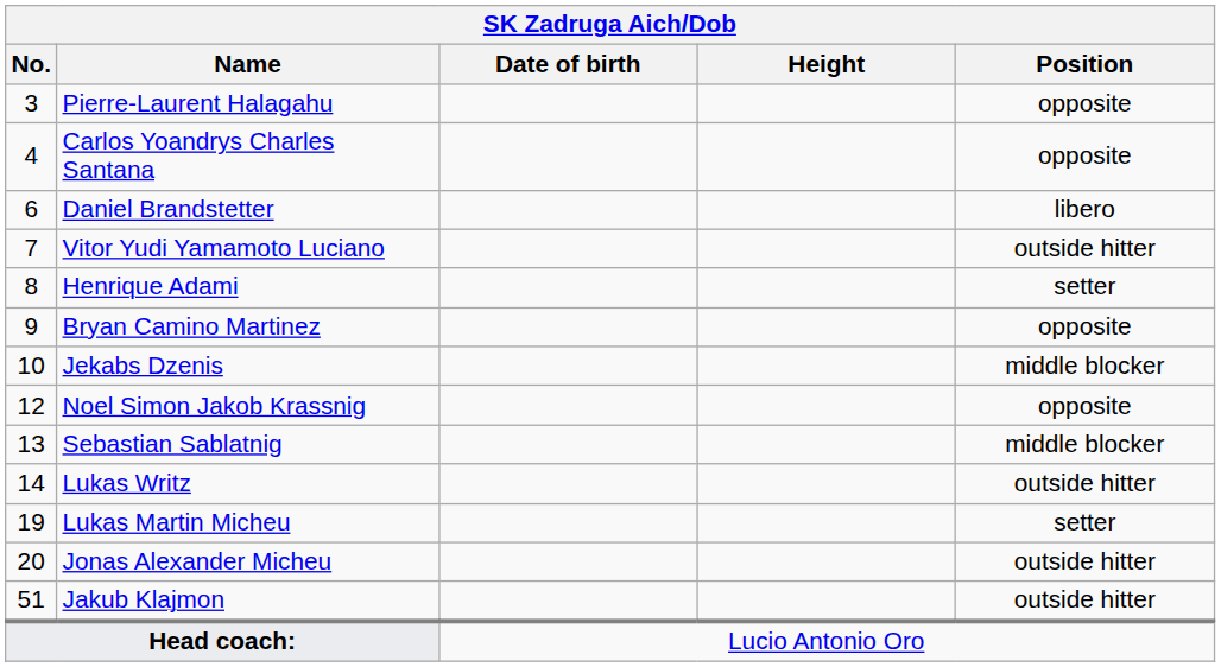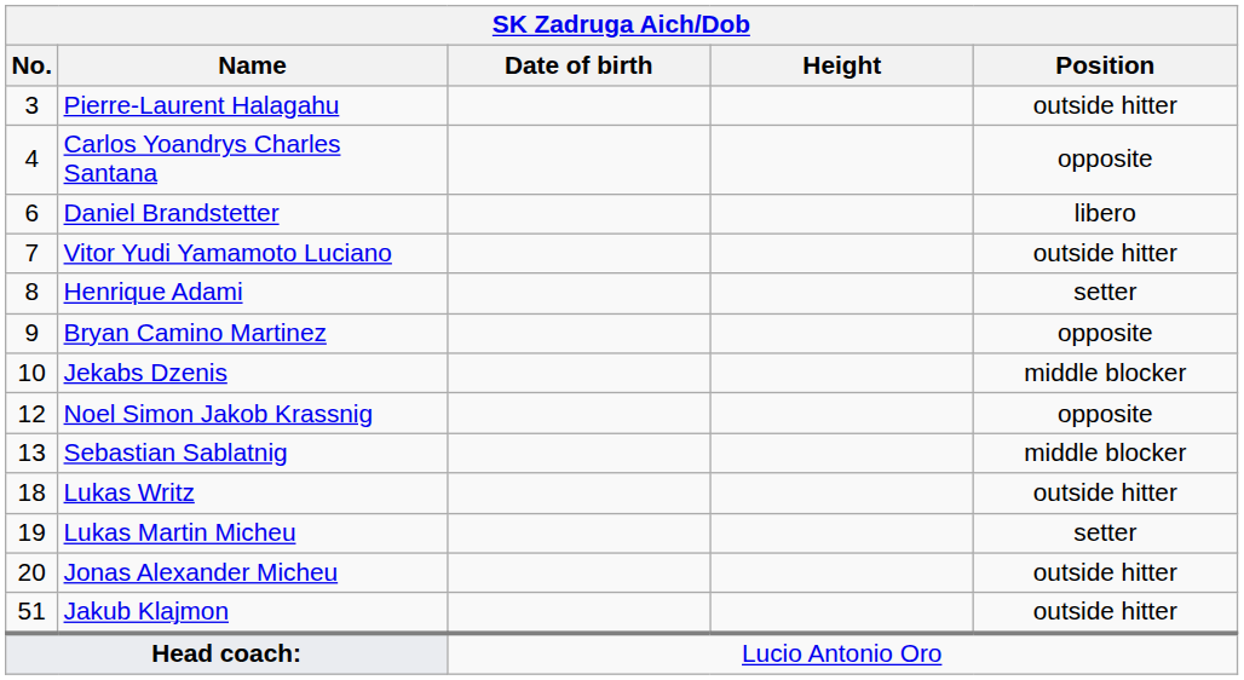Pierre-Laurent Halagahu | Position: opposite -> outside hitter
Lukas Writz | No.: 14 -> 18
